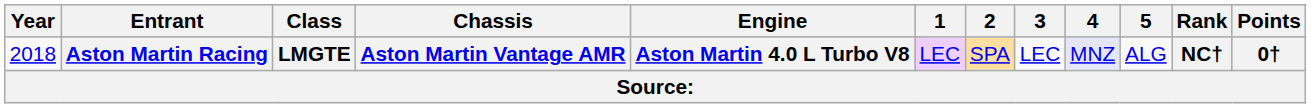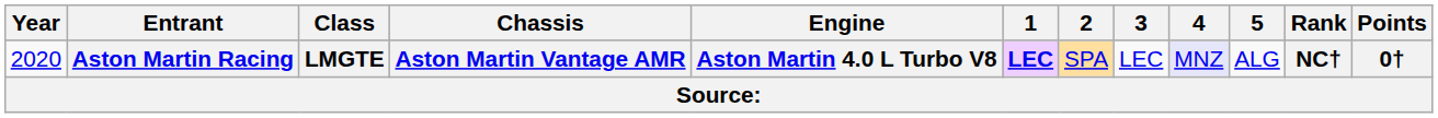Aston Martin Racing | Year: 2018 -> 2020
Aston Martin Racing | 1: normal -> bold
